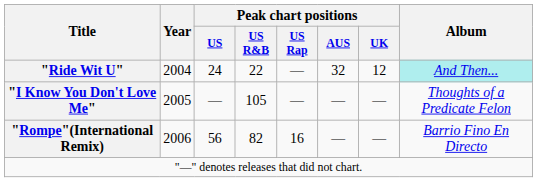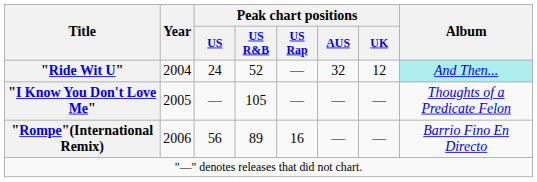"Ride Wit U" | Peak chart positions / US R&B: 22 -> 52
"Rompe"(International Remix) | Peak chart positions / US R&B: 82 -> 89
